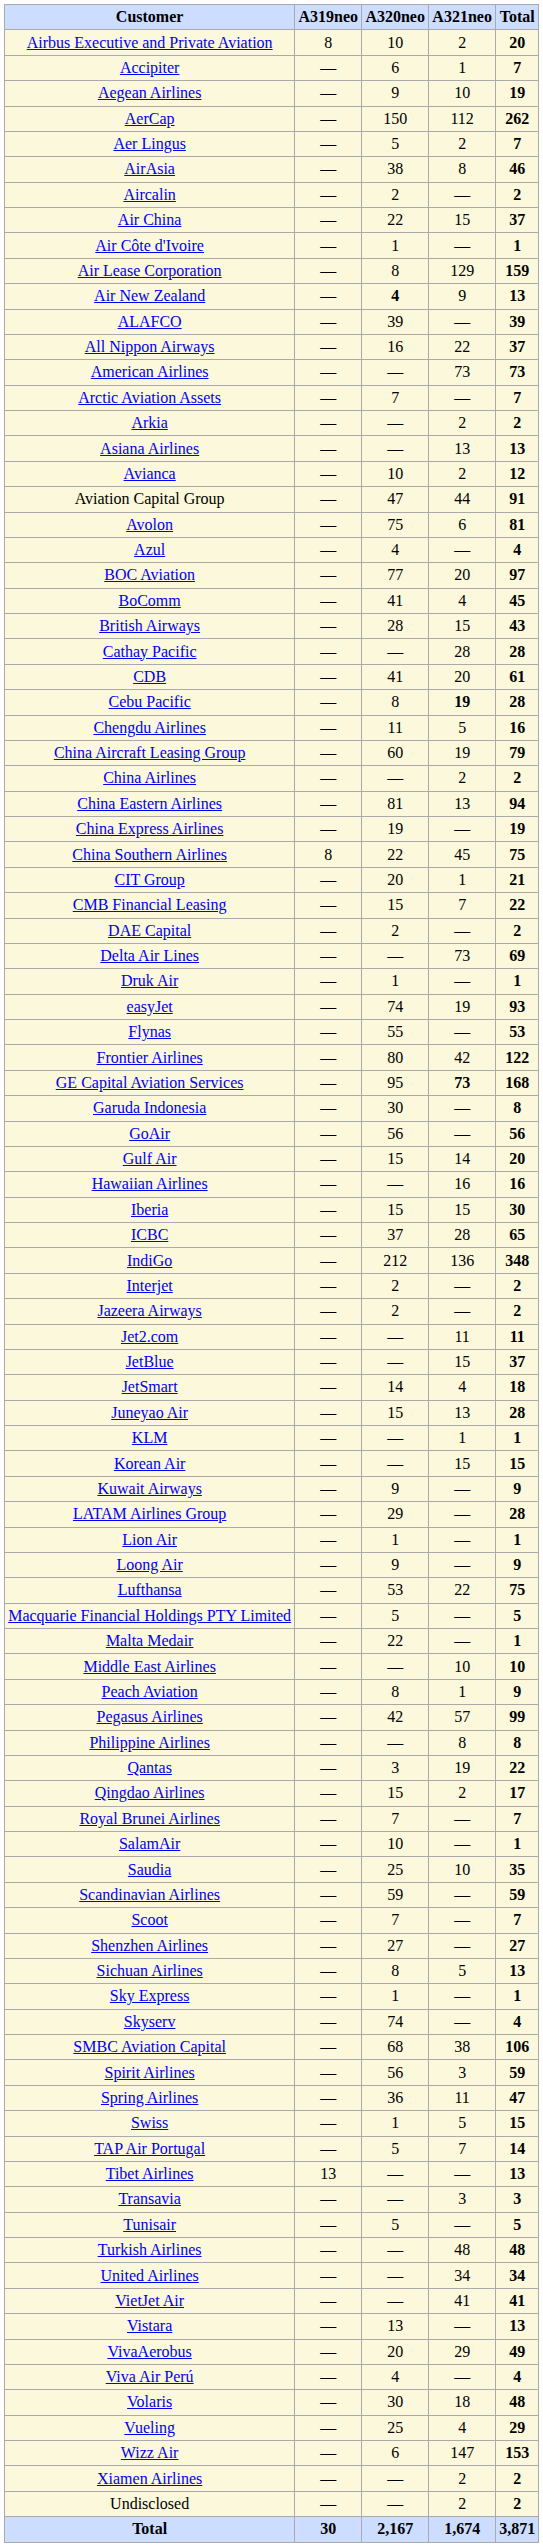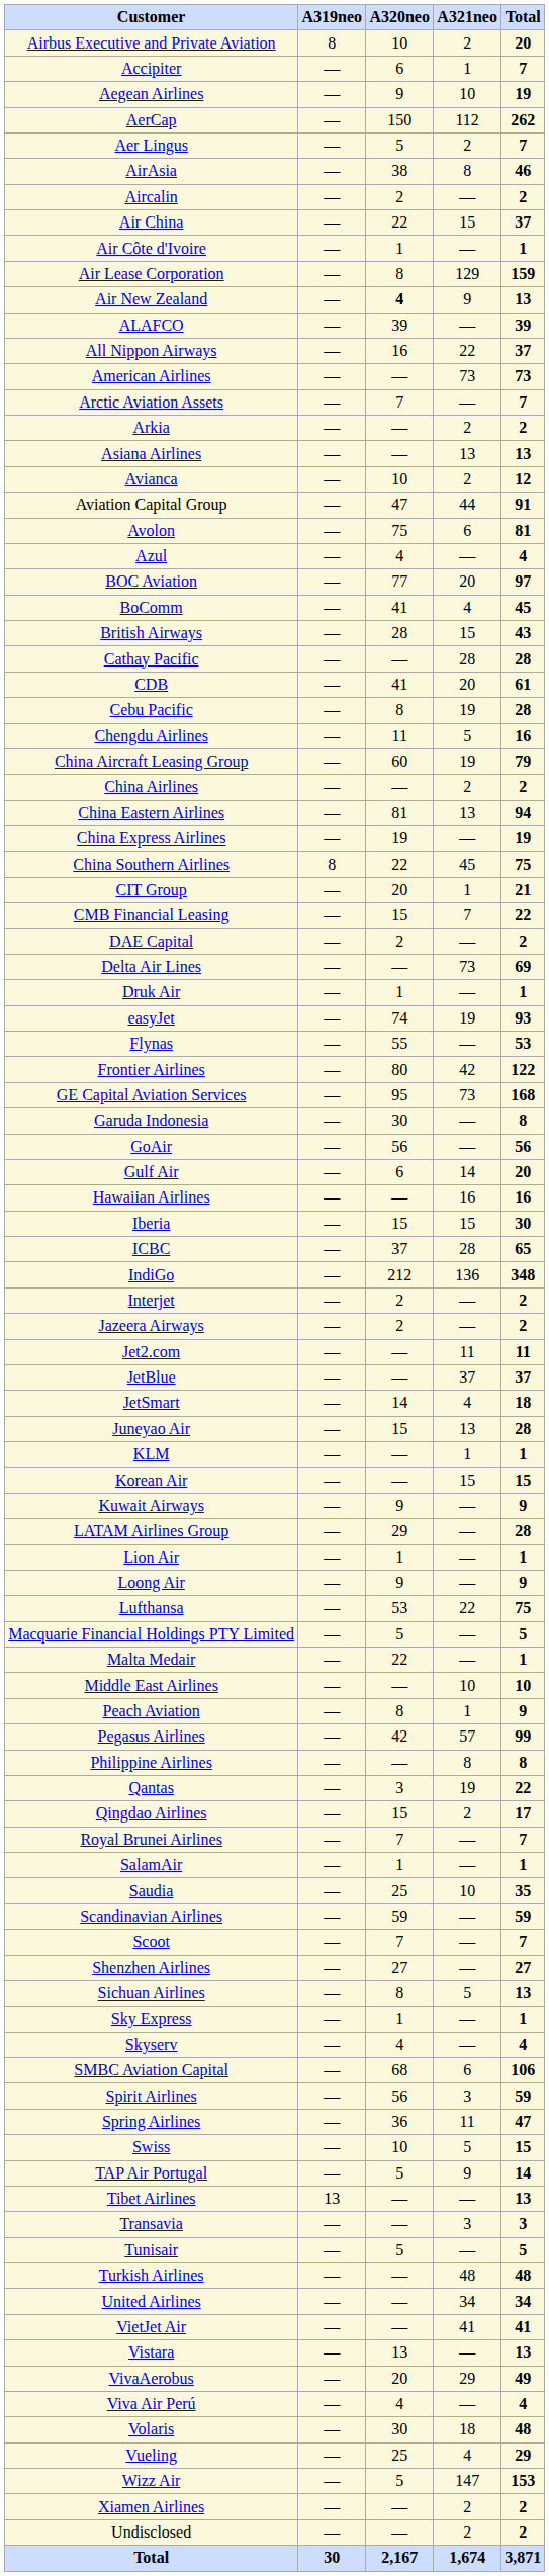Cebu Pacific | A321neo: bold -> normal
GE Capital Aviation Services | A321neo: bold -> normal
Gulf Air | A320neo: 15 -> 6
JetBlue | A321neo: 15 -> 37
SalamAir | A320neo: 10 -> 1
Skyserv | A320neo: 74 -> 4
SMBC Aviation Capital | A321neo: 38 -> 6
Swiss | A320neo: 1 -> 10
TAP Air Portugal | A321neo: 7 -> 9
Wizz Air | A320neo: 6 -> 5
